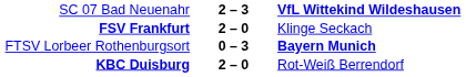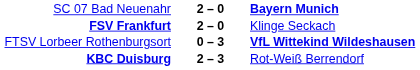SC 07 Bad Neuenahr | column 2: 2 – 3 -> 2 – 0
SC 07 Bad Neuenahr | column 3: VfL Wittekind Wildeshausen -> Bayern Munich
FTSV Lorbeer Rothenburgsort | column 3: Bayern Munich -> VfL Wittekind Wildeshausen
KBC Duisburg | column 2: 2 – 0 -> 2 – 3
